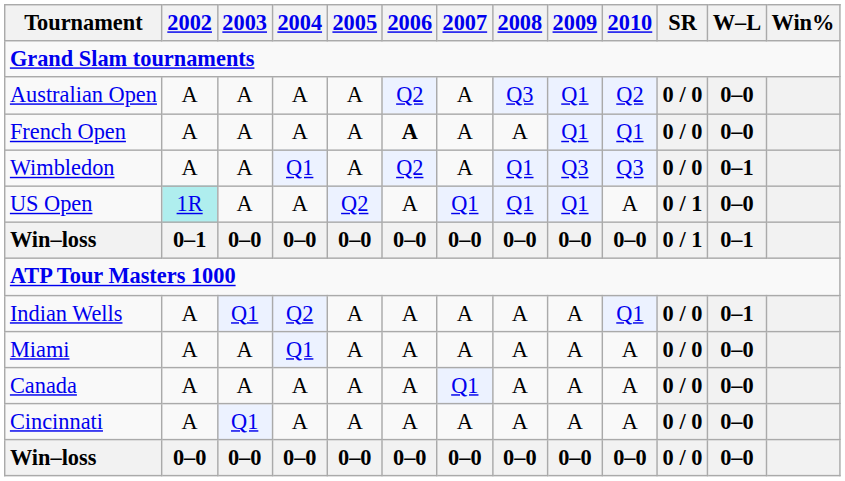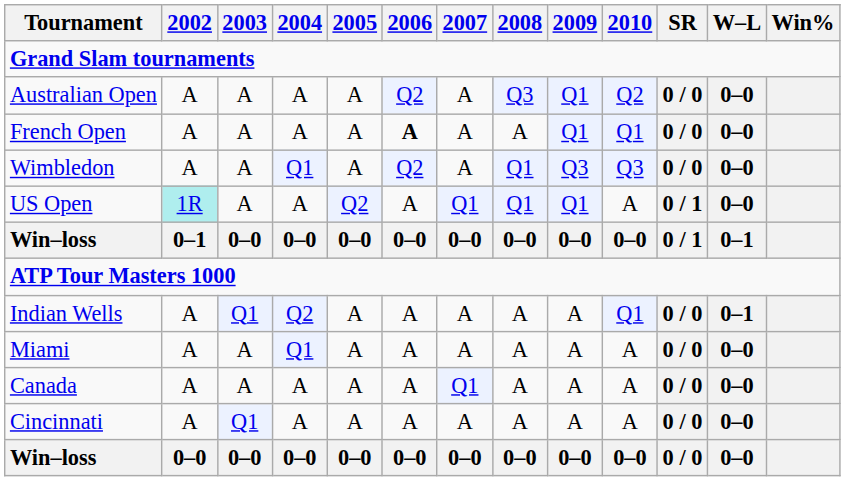Wimbledon | W–L: 0–1 -> 0–0
